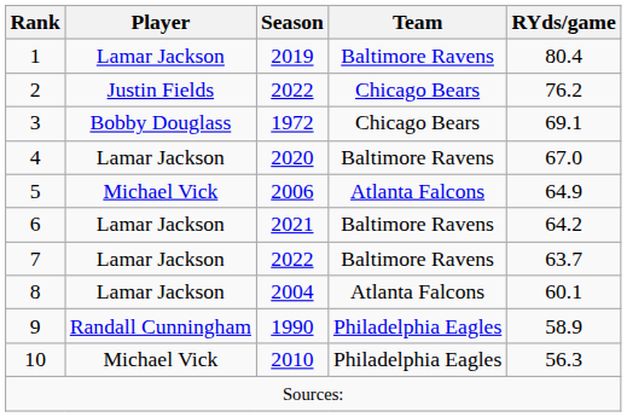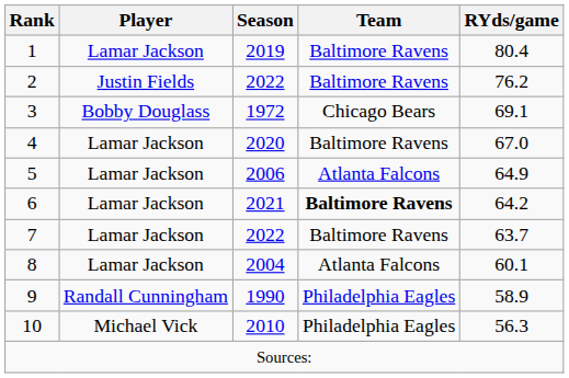2 | Team: Chicago Bears -> Baltimore Ravens
5 | Player: Michael Vick -> Lamar Jackson
6 | Team: normal -> bold
